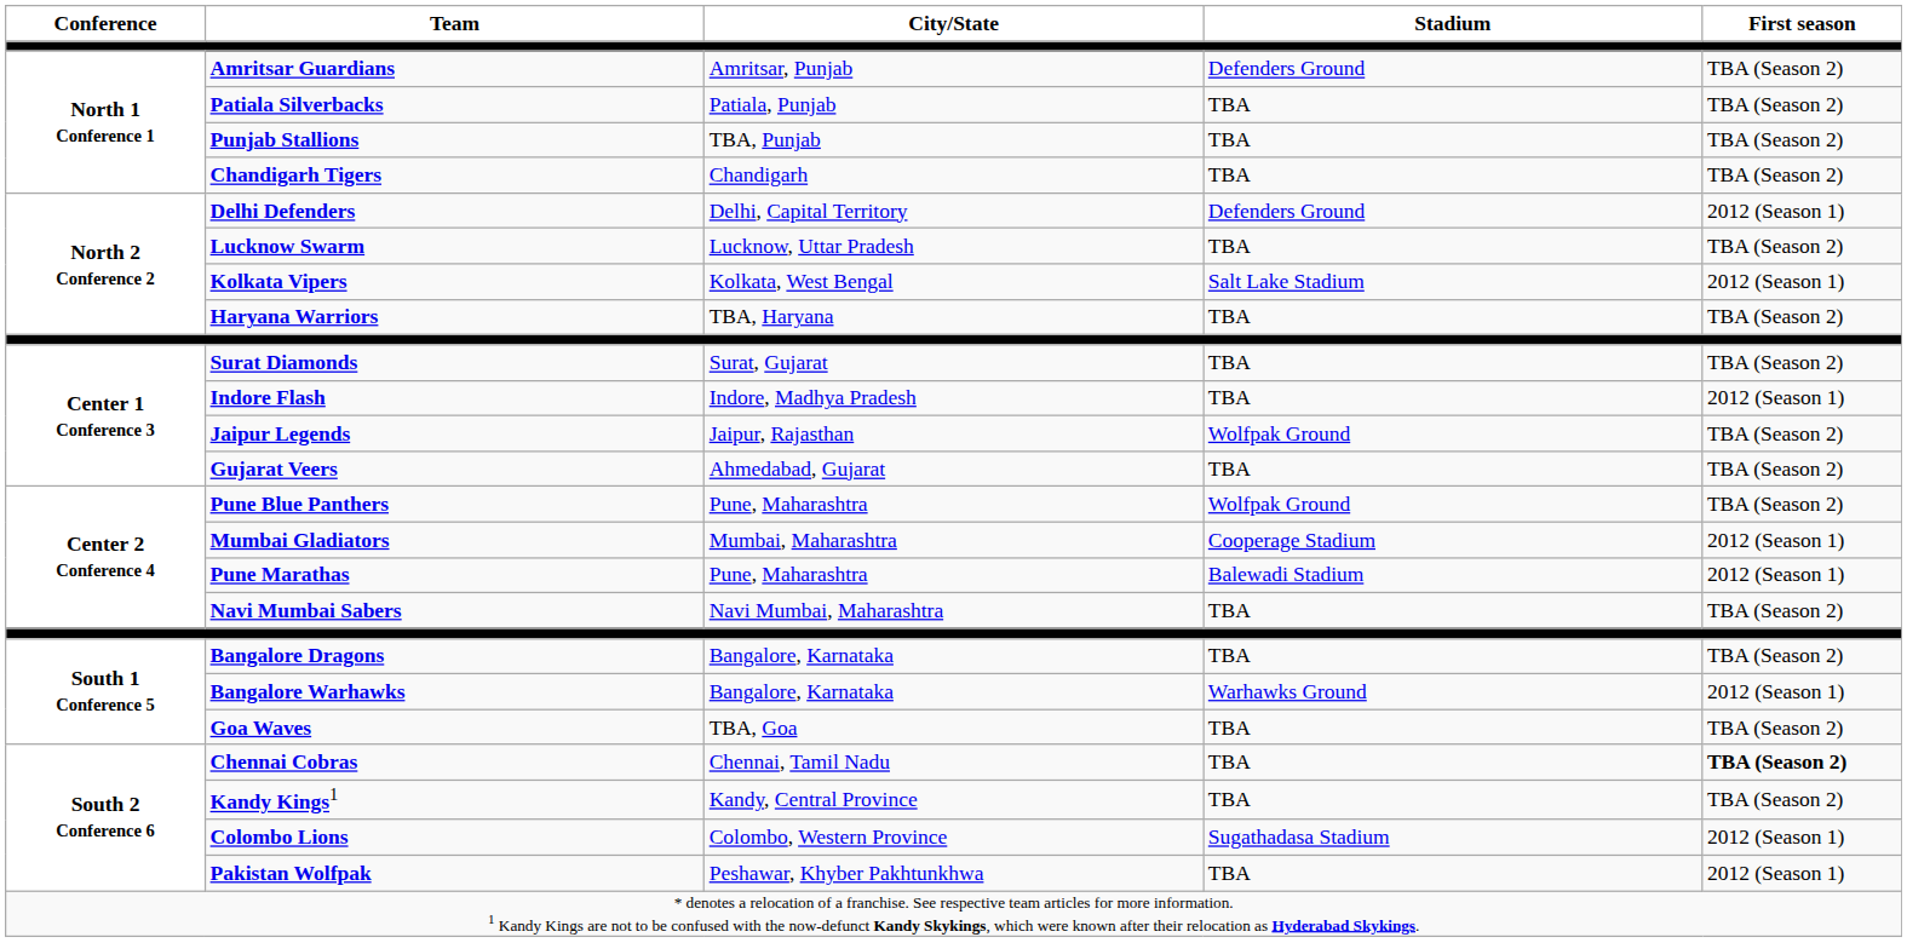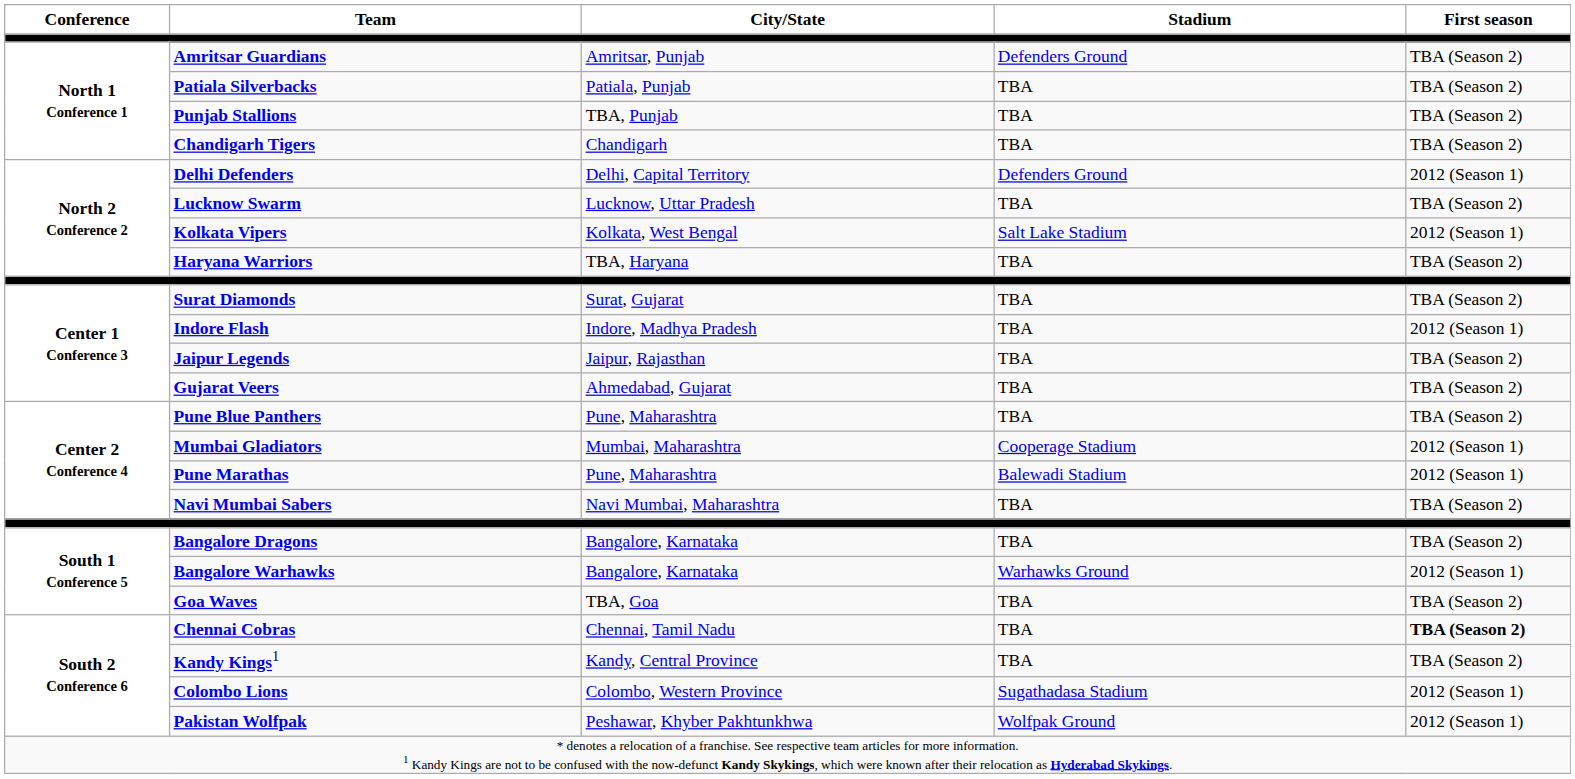Jaipur Legends | Stadium: Wolfpak Ground -> TBA
Pune Blue Panthers | Stadium: Wolfpak Ground -> TBA
Pakistan Wolfpak | Stadium: TBA -> Wolfpak Ground
